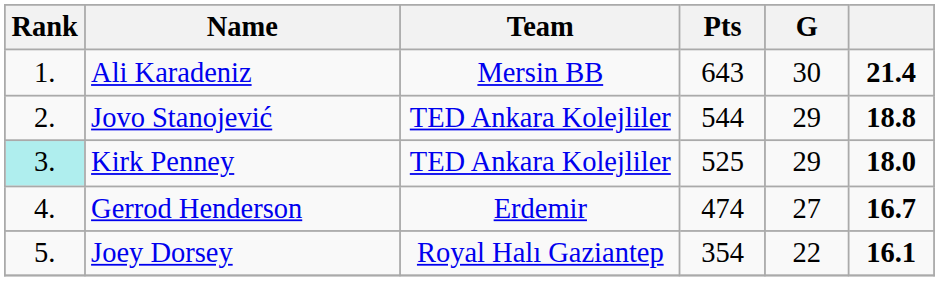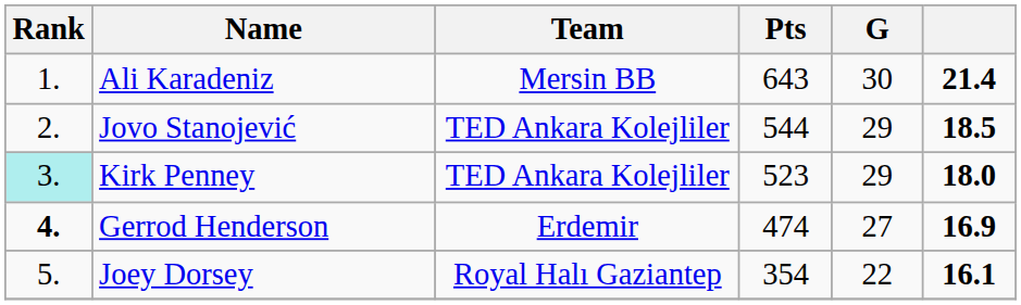Jovo Stanojević | column 6: 18.8 -> 18.5
Kirk Penney | Pts: 525 -> 523
Gerrod Henderson | Rank: normal -> bold
Gerrod Henderson | column 6: 16.7 -> 16.9
